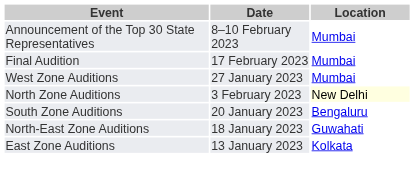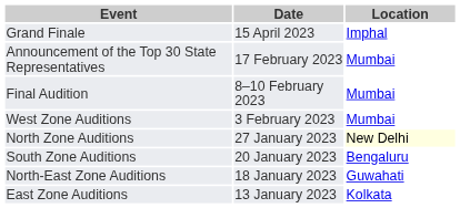+ row: Grand Finale | 15 April 2023 | Imphal
Announcement of the Top 30 State Representatives | Date: 8–10 February 2023 -> 17 February 2023
Final Audition | Date: 17 February 2023 -> 8–10 February 2023
West Zone Auditions | Date: 27 January 2023 -> 3 February 2023
North Zone Auditions | Date: 3 February 2023 -> 27 January 2023
